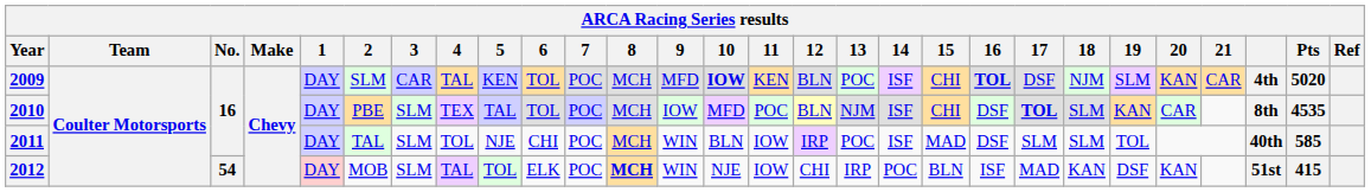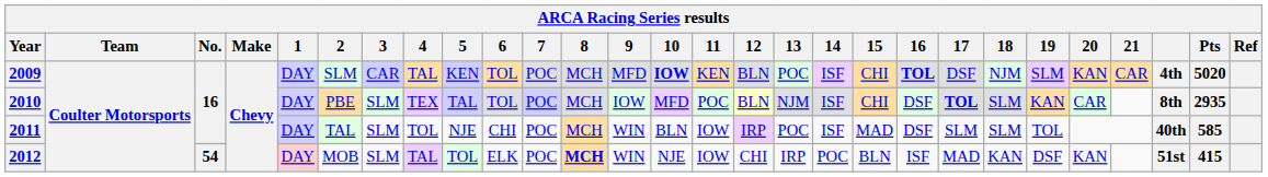2010 | Pts: 4535 -> 2935
